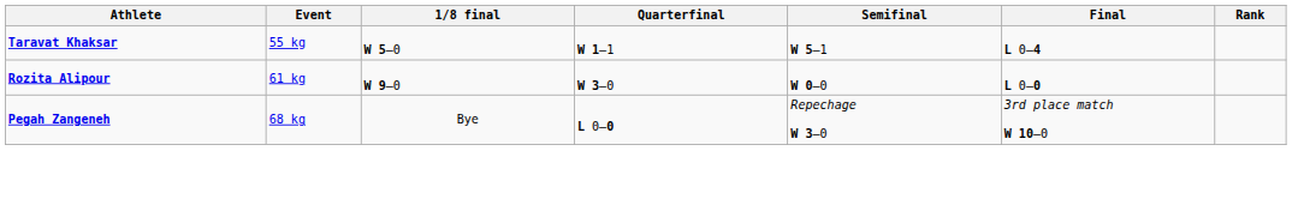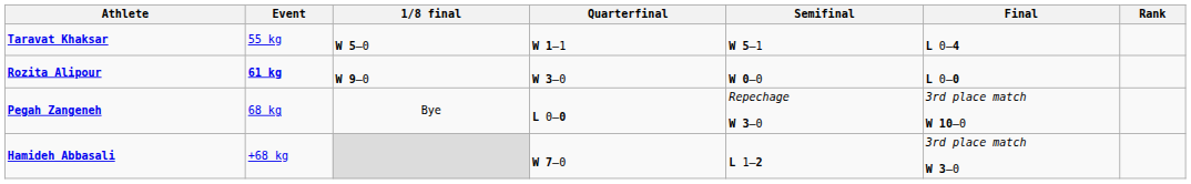Rozita Alipour | Event: normal -> bold
+ row: Hamideh Abbasali | +68 kg | W 7–0 | L 1–2 | 3rd place match W 3–0
